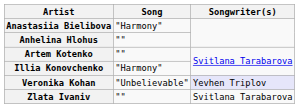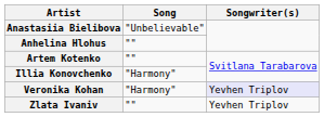Anastasiia Bielibova | Song: "Harmony" -> "Unbelievable"
Veronika Kohan | Song: "Unbelievable" -> "Harmony"
Zlata Ivaniv | Songwriter(s): Svitlana Tarabarova -> Yevhen Triplov
